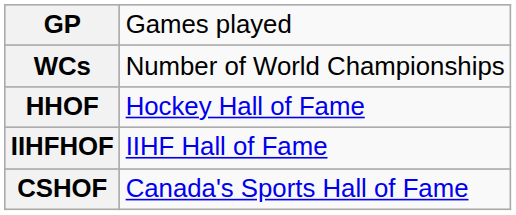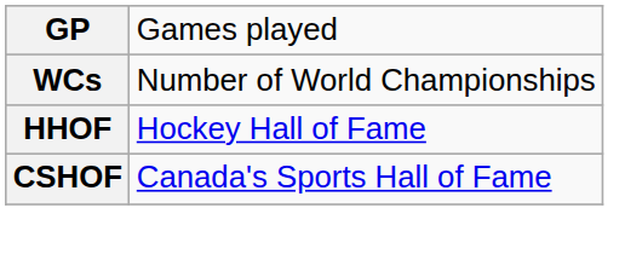- row: IIHFHOF | IIHF Hall of Fame
